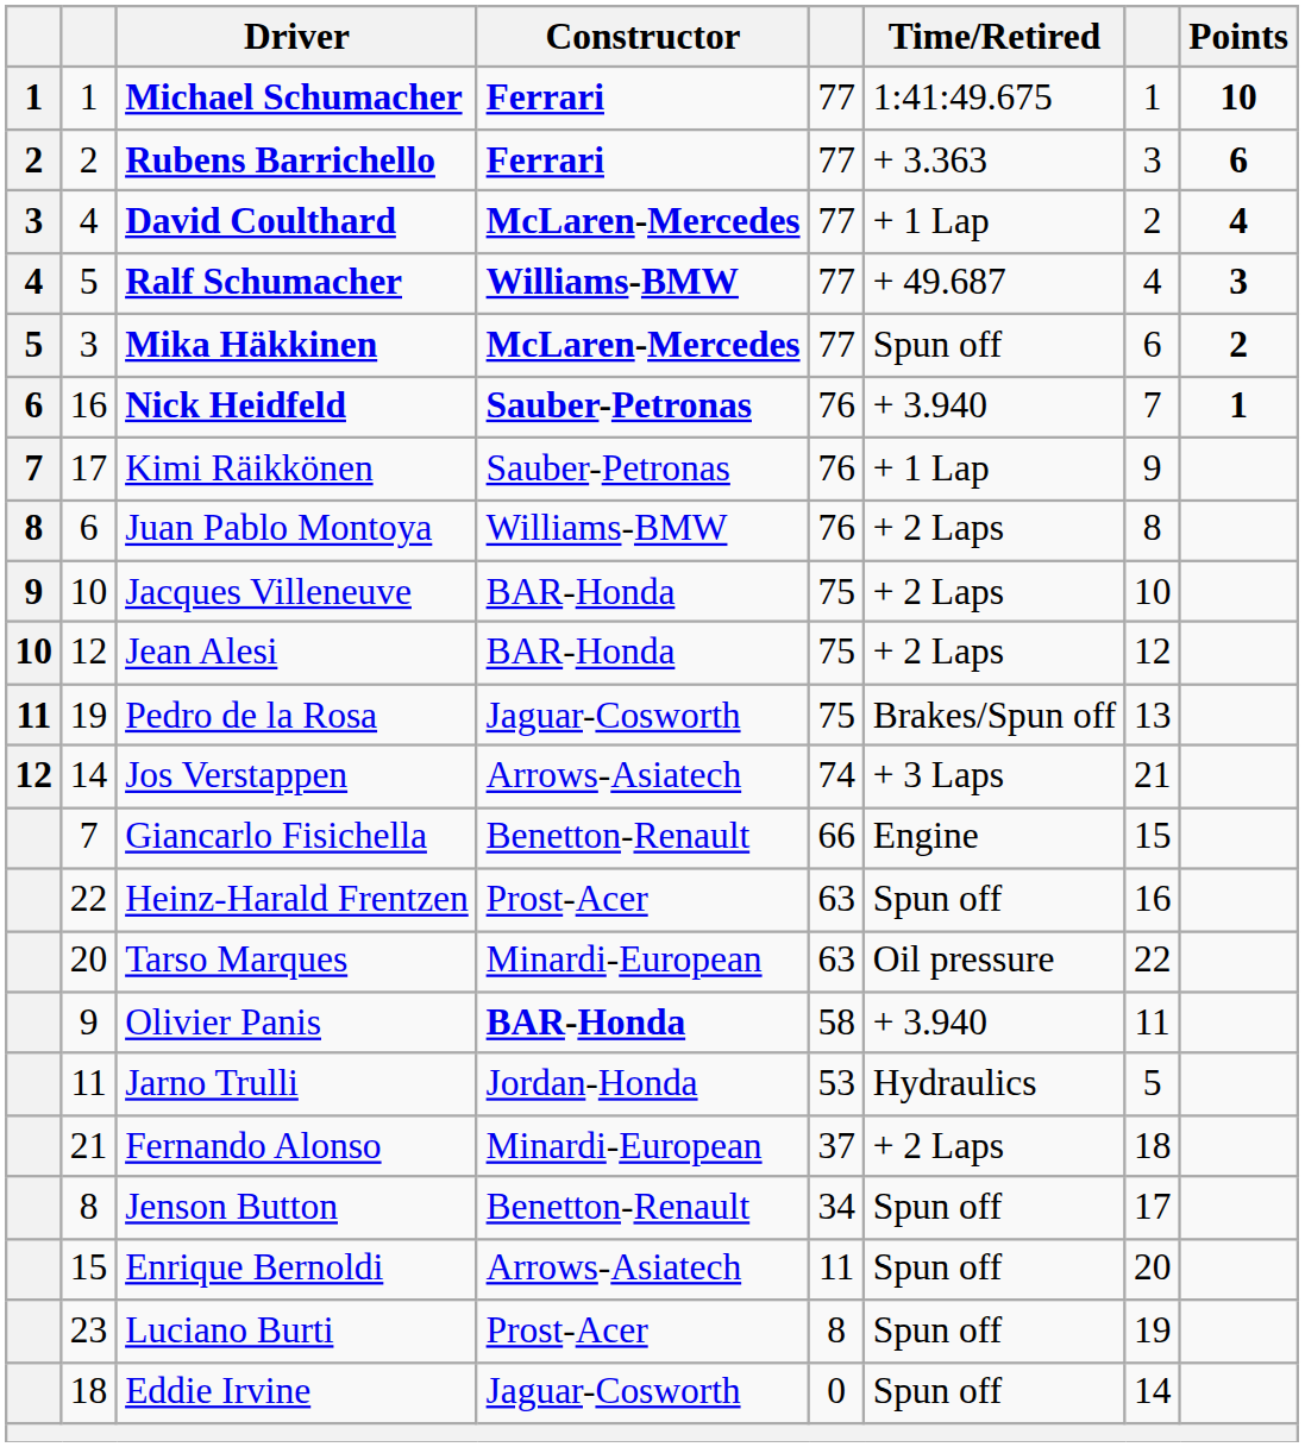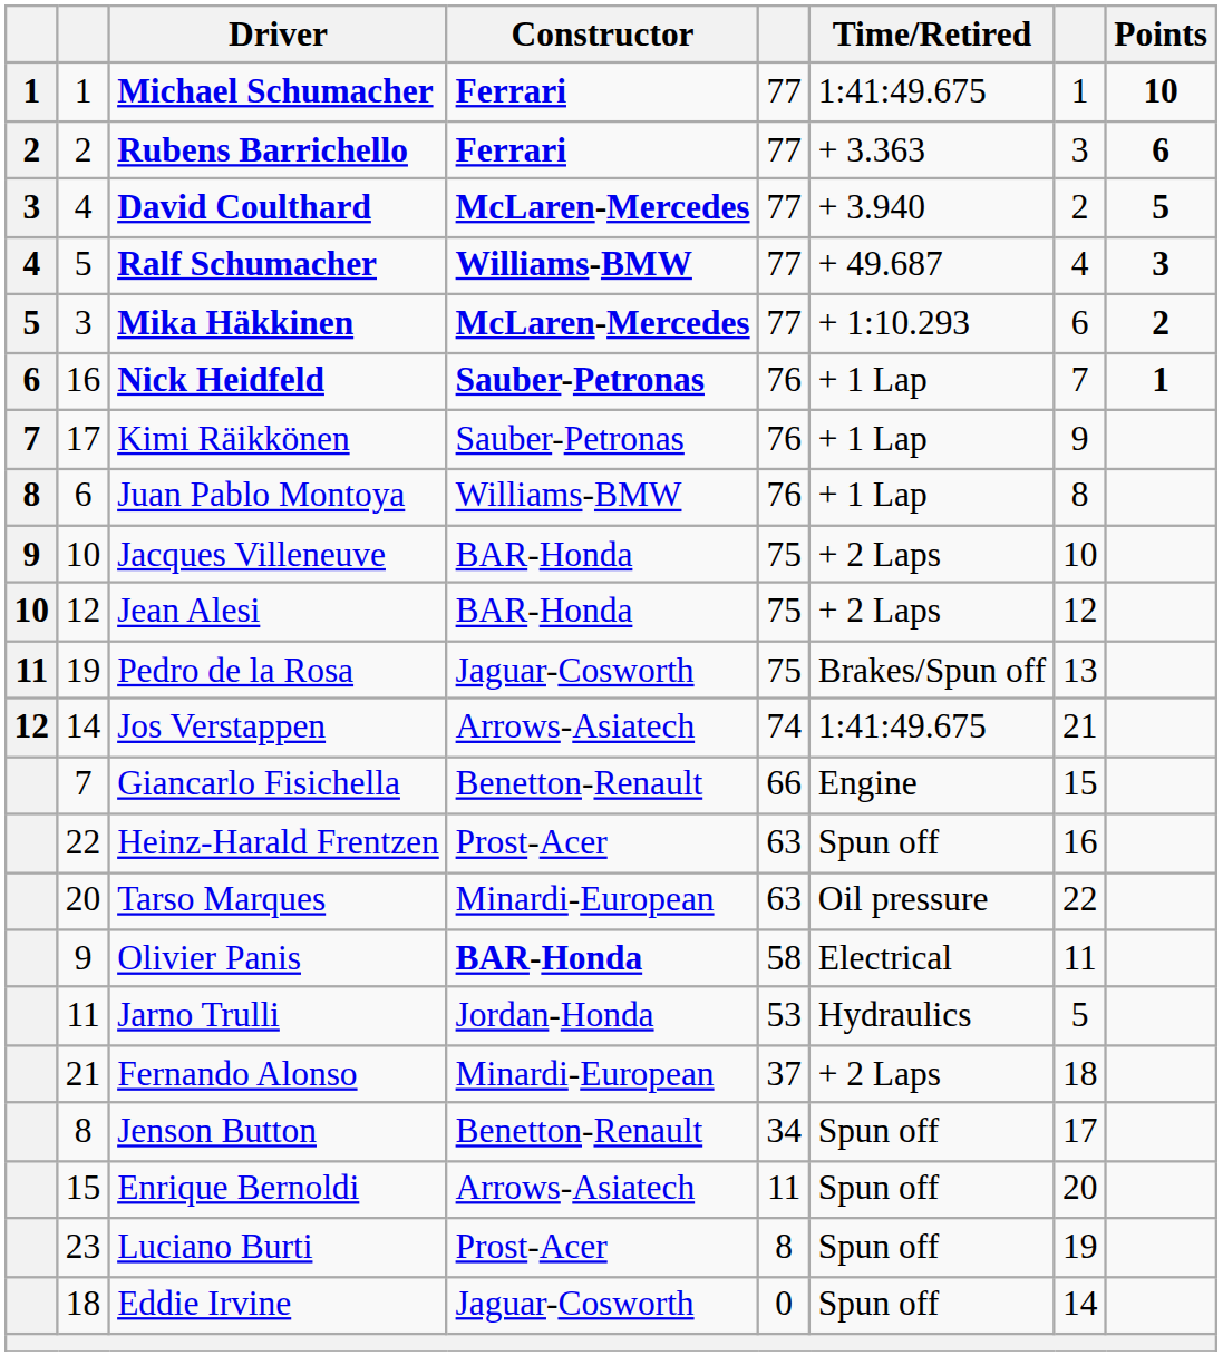David Coulthard | Time/Retired: + 1 Lap -> + 3.940
David Coulthard | Points: 4 -> 5
Mika Häkkinen | Time/Retired: Spun off -> + 1:10.293
Nick Heidfeld | Time/Retired: + 3.940 -> + 1 Lap
Juan Pablo Montoya | Time/Retired: + 2 Laps -> + 1 Lap
Jos Verstappen | Time/Retired: + 3 Laps -> 1:41:49.675
Olivier Panis | Time/Retired: + 3.940 -> Electrical
